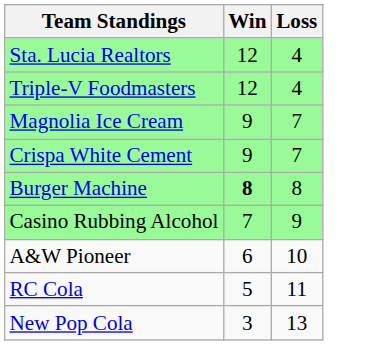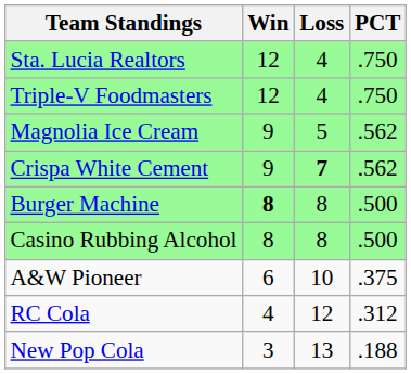+ column: PCT | .750 | .750 | .562 | .562 | .500 | .500 | .375 | .312 | .188
Magnolia Ice Cream | Loss: 7 -> 5
Crispa White Cement | Loss: normal -> bold
Casino Rubbing Alcohol | Win: 7 -> 8
Casino Rubbing Alcohol | Loss: 9 -> 8
RC Cola | Win: 5 -> 4
RC Cola | Loss: 11 -> 12
